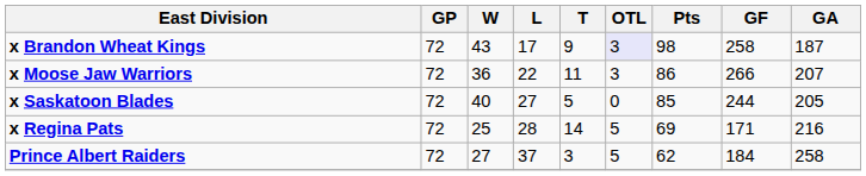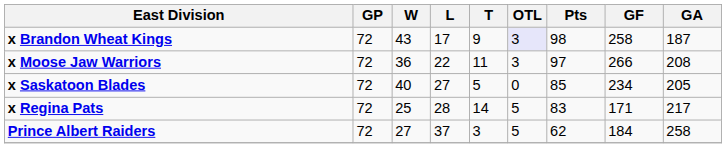x Moose Jaw Warriors | Pts: 86 -> 97
x Moose Jaw Warriors | GA: 207 -> 208
x Saskatoon Blades | GF: 244 -> 234
x Regina Pats | Pts: 69 -> 83
x Regina Pats | GA: 216 -> 217
